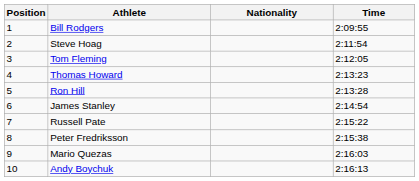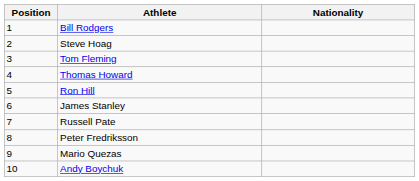- column: Time | 2:09:55 | 2:11:54 | 2:12:05 | 2:13:23 | 2:13:28 | 2:14:54 | 2:15:22 | 2:15:38 | 2:16:03 | 2:16:13
